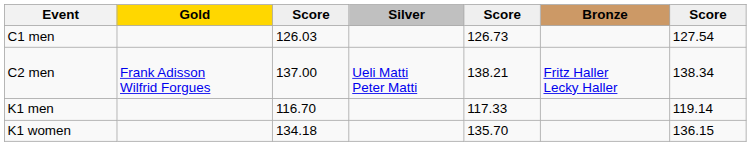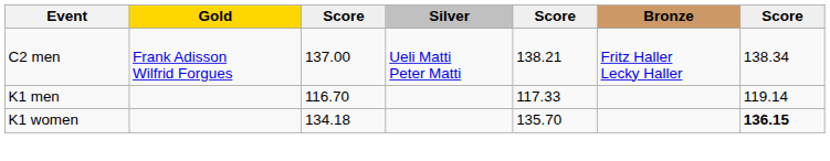- row: C1 men | 126.03 | 126.73 | 127.54
K1 women | column 7: normal -> bold
